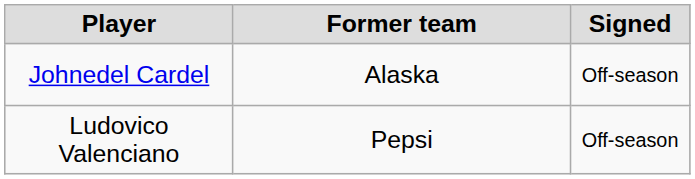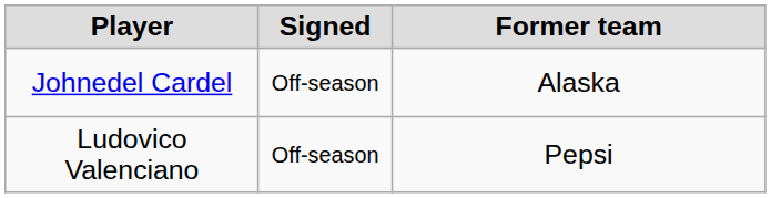columns swapped: Signed <-> Former team
